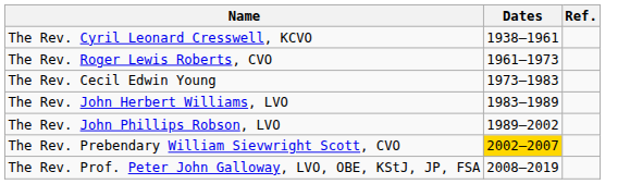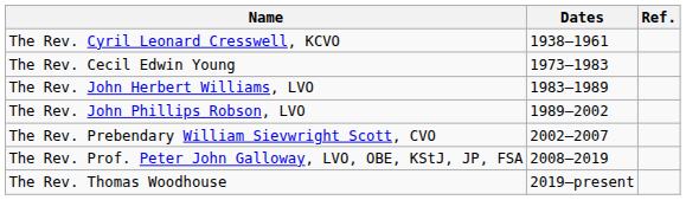- row: The Rev. Roger Lewis Roberts, CVO | 1961–1973
The Rev. Prebendary William Sievwright Scott, CVO | Dates: gold background -> no background
+ row: The Rev. Thomas Woodhouse | 2019–present
